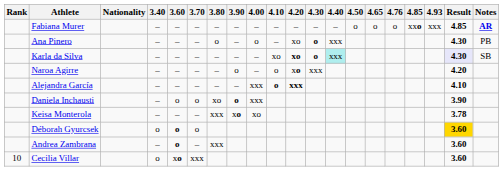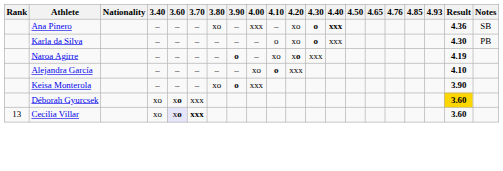- row: Fabiana Murer | – | – | – | – | – | – | – | – | – | – | o | o | o | xxo | xxx | 4.85 | AR
Ana Pinero | 3.80: o -> xo
Ana Pinero | 4.00: o -> xxx
Ana Pinero | 4.40: normal -> bold
Ana Pinero | Result: 4.30 -> 4.36
Ana Pinero | Notes: PB -> SB
Karla da Silva | 4.10: xo -> o
Karla da Silva | 4.20: bold -> normal
Karla da Silva | 4.40: paleturquoise background -> no background
Karla da Silva | Result: lavender background -> no background
Karla da Silva | Notes: SB -> PB
Naroa Agirre | 3.90: normal -> bold
Naroa Agirre | 4.10: o -> xo
Naroa Agirre | Result: 4.20 -> 4.19
Alejandra García | 4.00: xxx -> xo
Alejandra García | 4.20: bold -> normal
- row: Daniela Inchausti | – | o | o | xo | o | xxx | 3.90
Keisa Monterola | 3.80: xxx -> xo
Keisa Monterola | 3.90: xo -> o
Keisa Monterola | 4.00: xo -> xxx
Keisa Monterola | Result: 3.78 -> 3.90
Déborah Gyurcsek | 3.40: o -> xo
Déborah Gyurcsek | 3.60: o -> xo
Déborah Gyurcsek | 3.70: o -> xxx
- row: Andrea Zambrana | – | o | – | xxx | 3.60
Cecilia Villar | Rank: 10 -> 13
Cecilia Villar | 3.40: o -> xo
Cecilia Villar | 3.60: no background -> lavender background
Cecilia Villar | 3.70: normal -> bold
